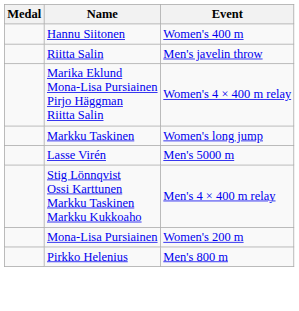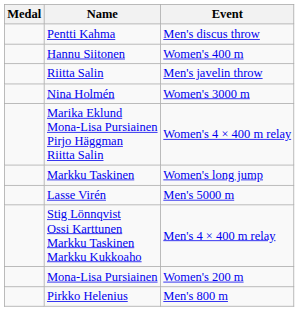+ row: Pentti Kahma | Men's discus throw
+ row: Nina Holmén | Women's 3000 m
